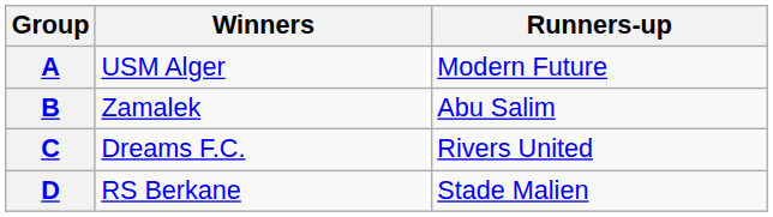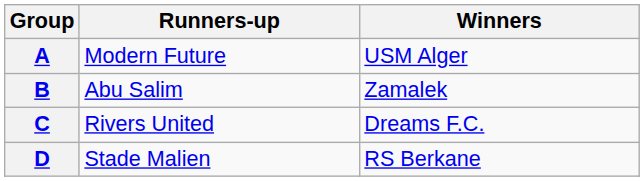columns swapped: Winners <-> Runners-up
